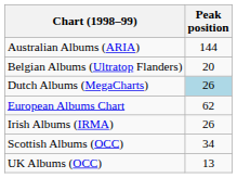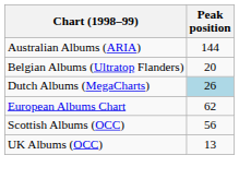- row: Irish Albums (IRMA) | 26
Scottish Albums (OCC) | Peak position: 34 -> 56
